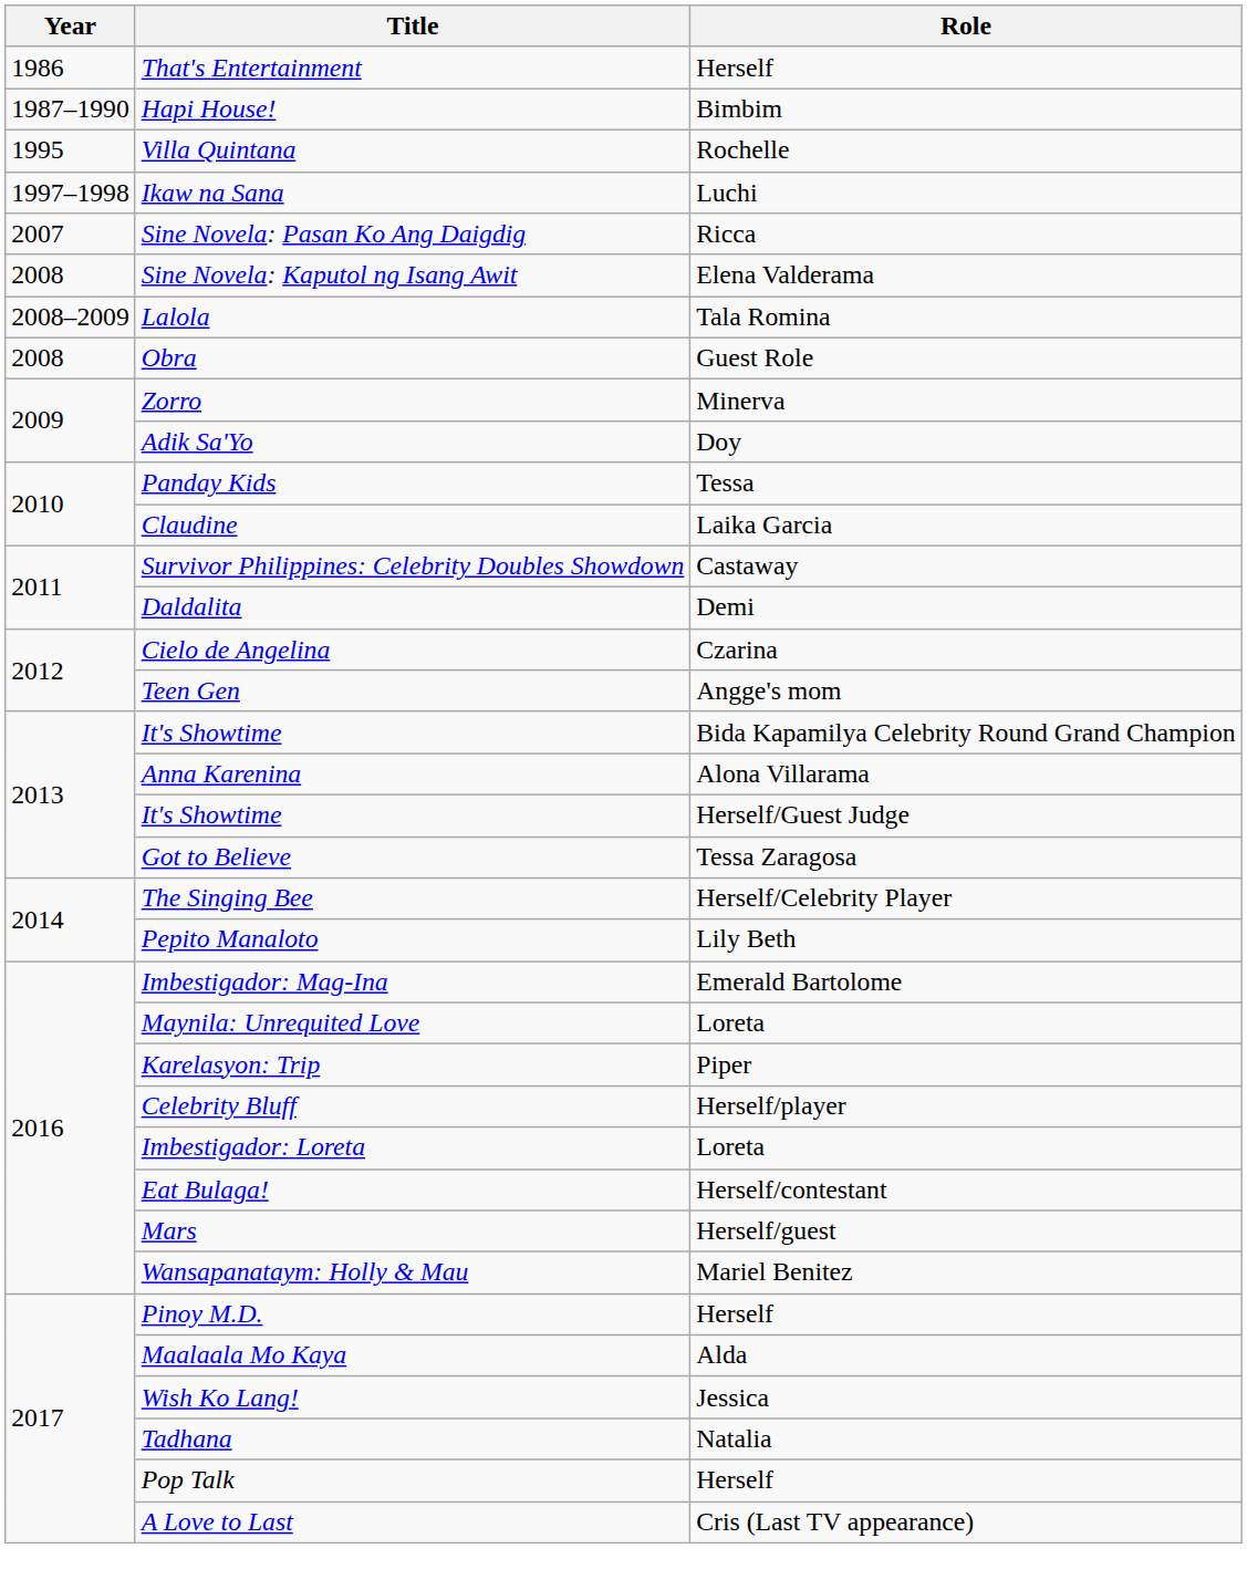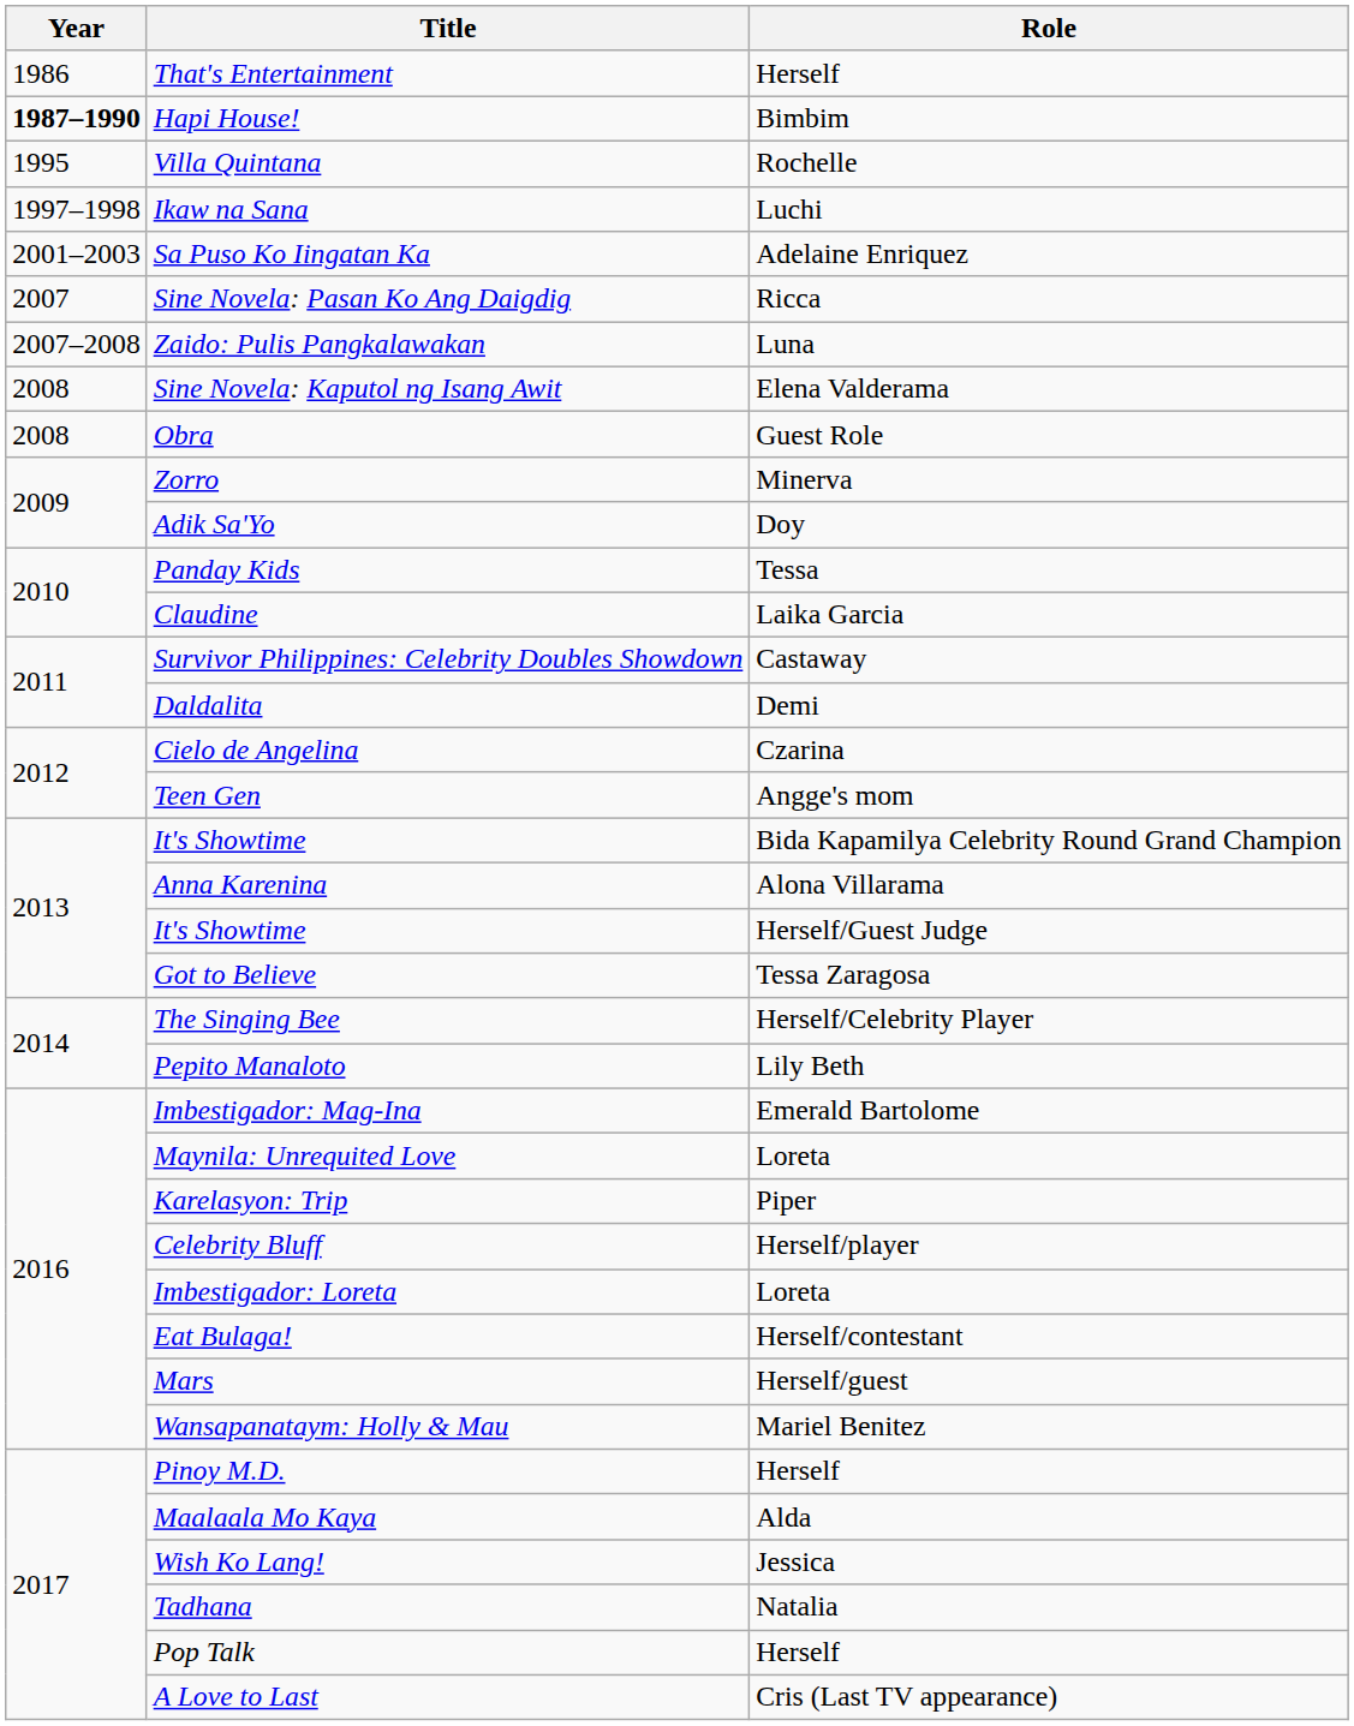Hapi House! | Year: normal -> bold
+ row: 2001–2003 | Sa Puso Ko Iingatan Ka | Adelaine Enriquez
+ row: 2007–2008 | Zaido: Pulis Pangkalawakan | Luna
- row: 2008–2009 | Lalola | Tala Romina
